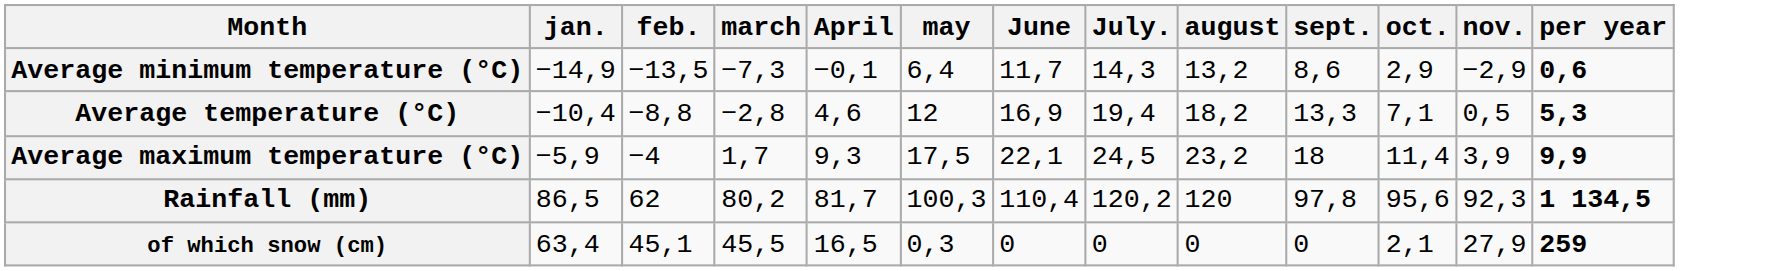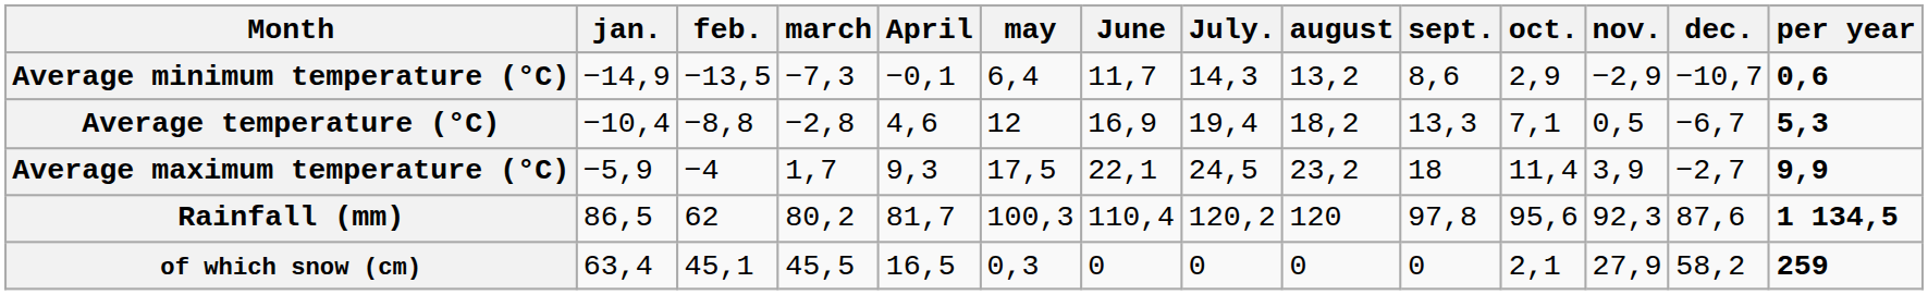+ column: dec. | −10,7 | −6,7 | −2,7 | 87,6 | 58,2
